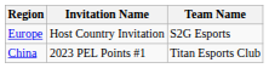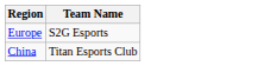- column: Invitation Name | Host Country Invitation | 2023 PEL Points #1
